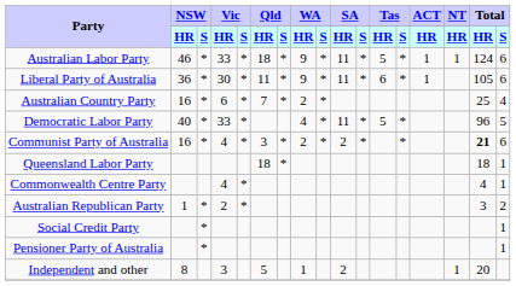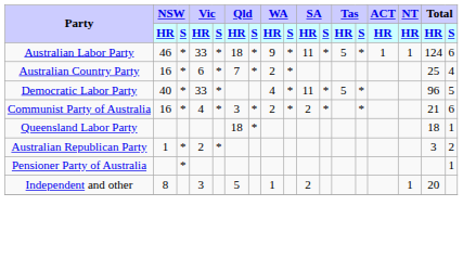- row: Liberal Party of Australia | 36 | * | 30 | * | 11 | * | 9 | * | 11 | * | 6 | * | 1 | 105 | 6
Communist Party of Australia | Total / HR: bold -> normal
- row: Commonwealth Centre Party | 4 | * | 4 | 1
- row: Social Credit Party | * | 1
